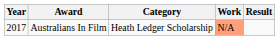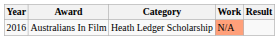Australians In Film | Year: 2017 -> 2016
